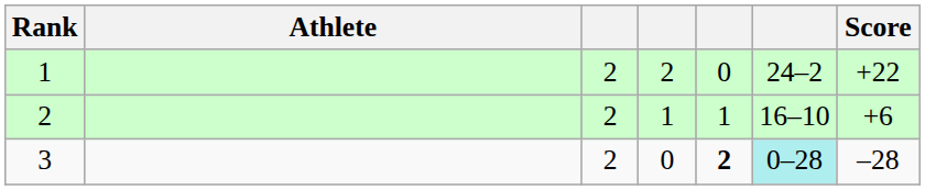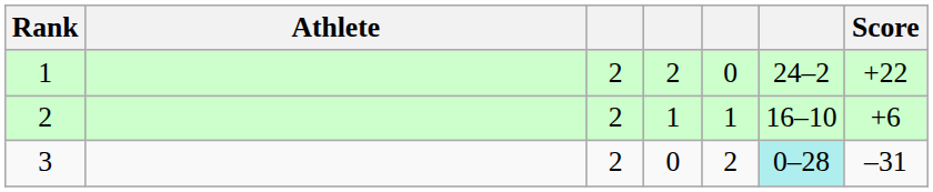3 | column 5: bold -> normal
3 | Score: –28 -> –31
